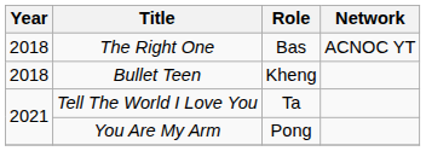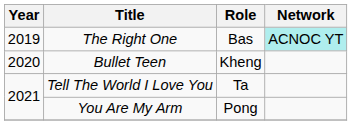The Right One | Year: 2018 -> 2019
The Right One | Network: no background -> paleturquoise background
Bullet Teen | Year: 2018 -> 2020
